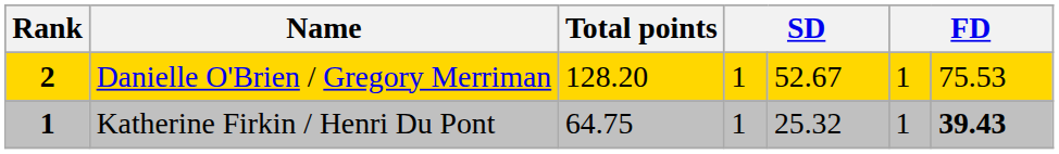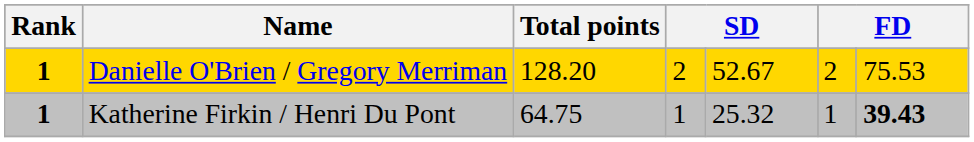Danielle O'Brien / Gregory Merriman | Rank: 2 -> 1
Danielle O'Brien / Gregory Merriman | column 4: 1 -> 2
Danielle O'Brien / Gregory Merriman | column 6: 1 -> 2
